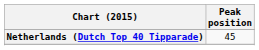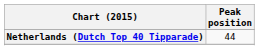Netherlands (Dutch Top 40 Tipparade) | Peak position: 45 -> 44
